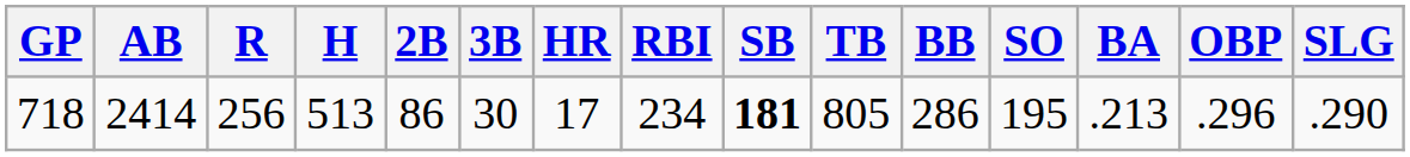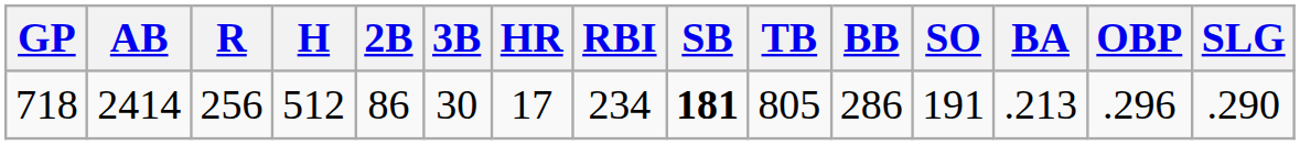718 | H: 513 -> 512
718 | SO: 195 -> 191
